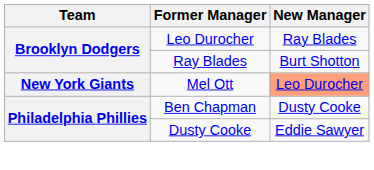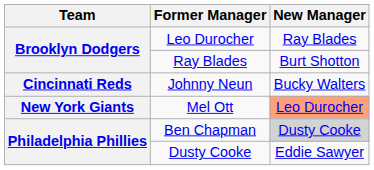+ row: Cincinnati Reds | Johnny Neun | Bucky Walters
Ben Chapman | New Manager: no background -> lightgrey background
